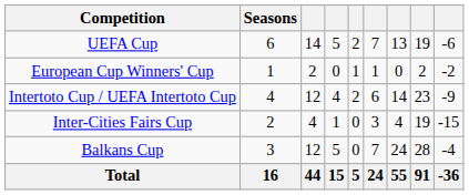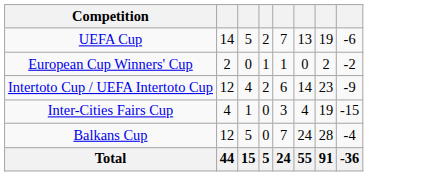- column: Seasons | 6 | 1 | 4 | 2 | 3 | 16
